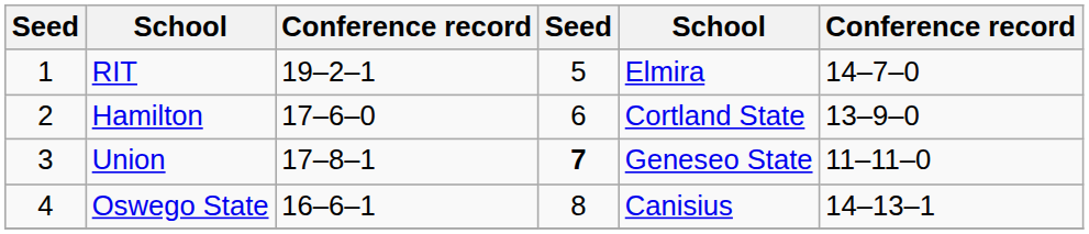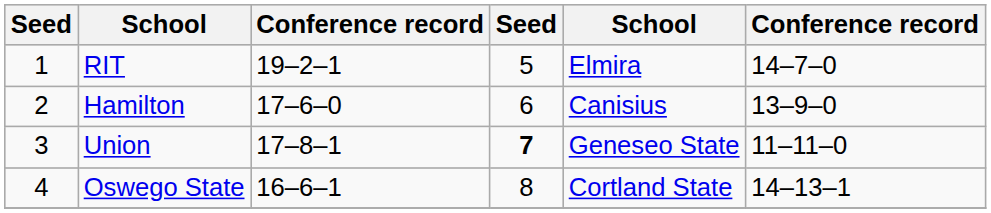Hamilton | column 5: Cortland State -> Canisius
Oswego State | column 5: Canisius -> Cortland State
